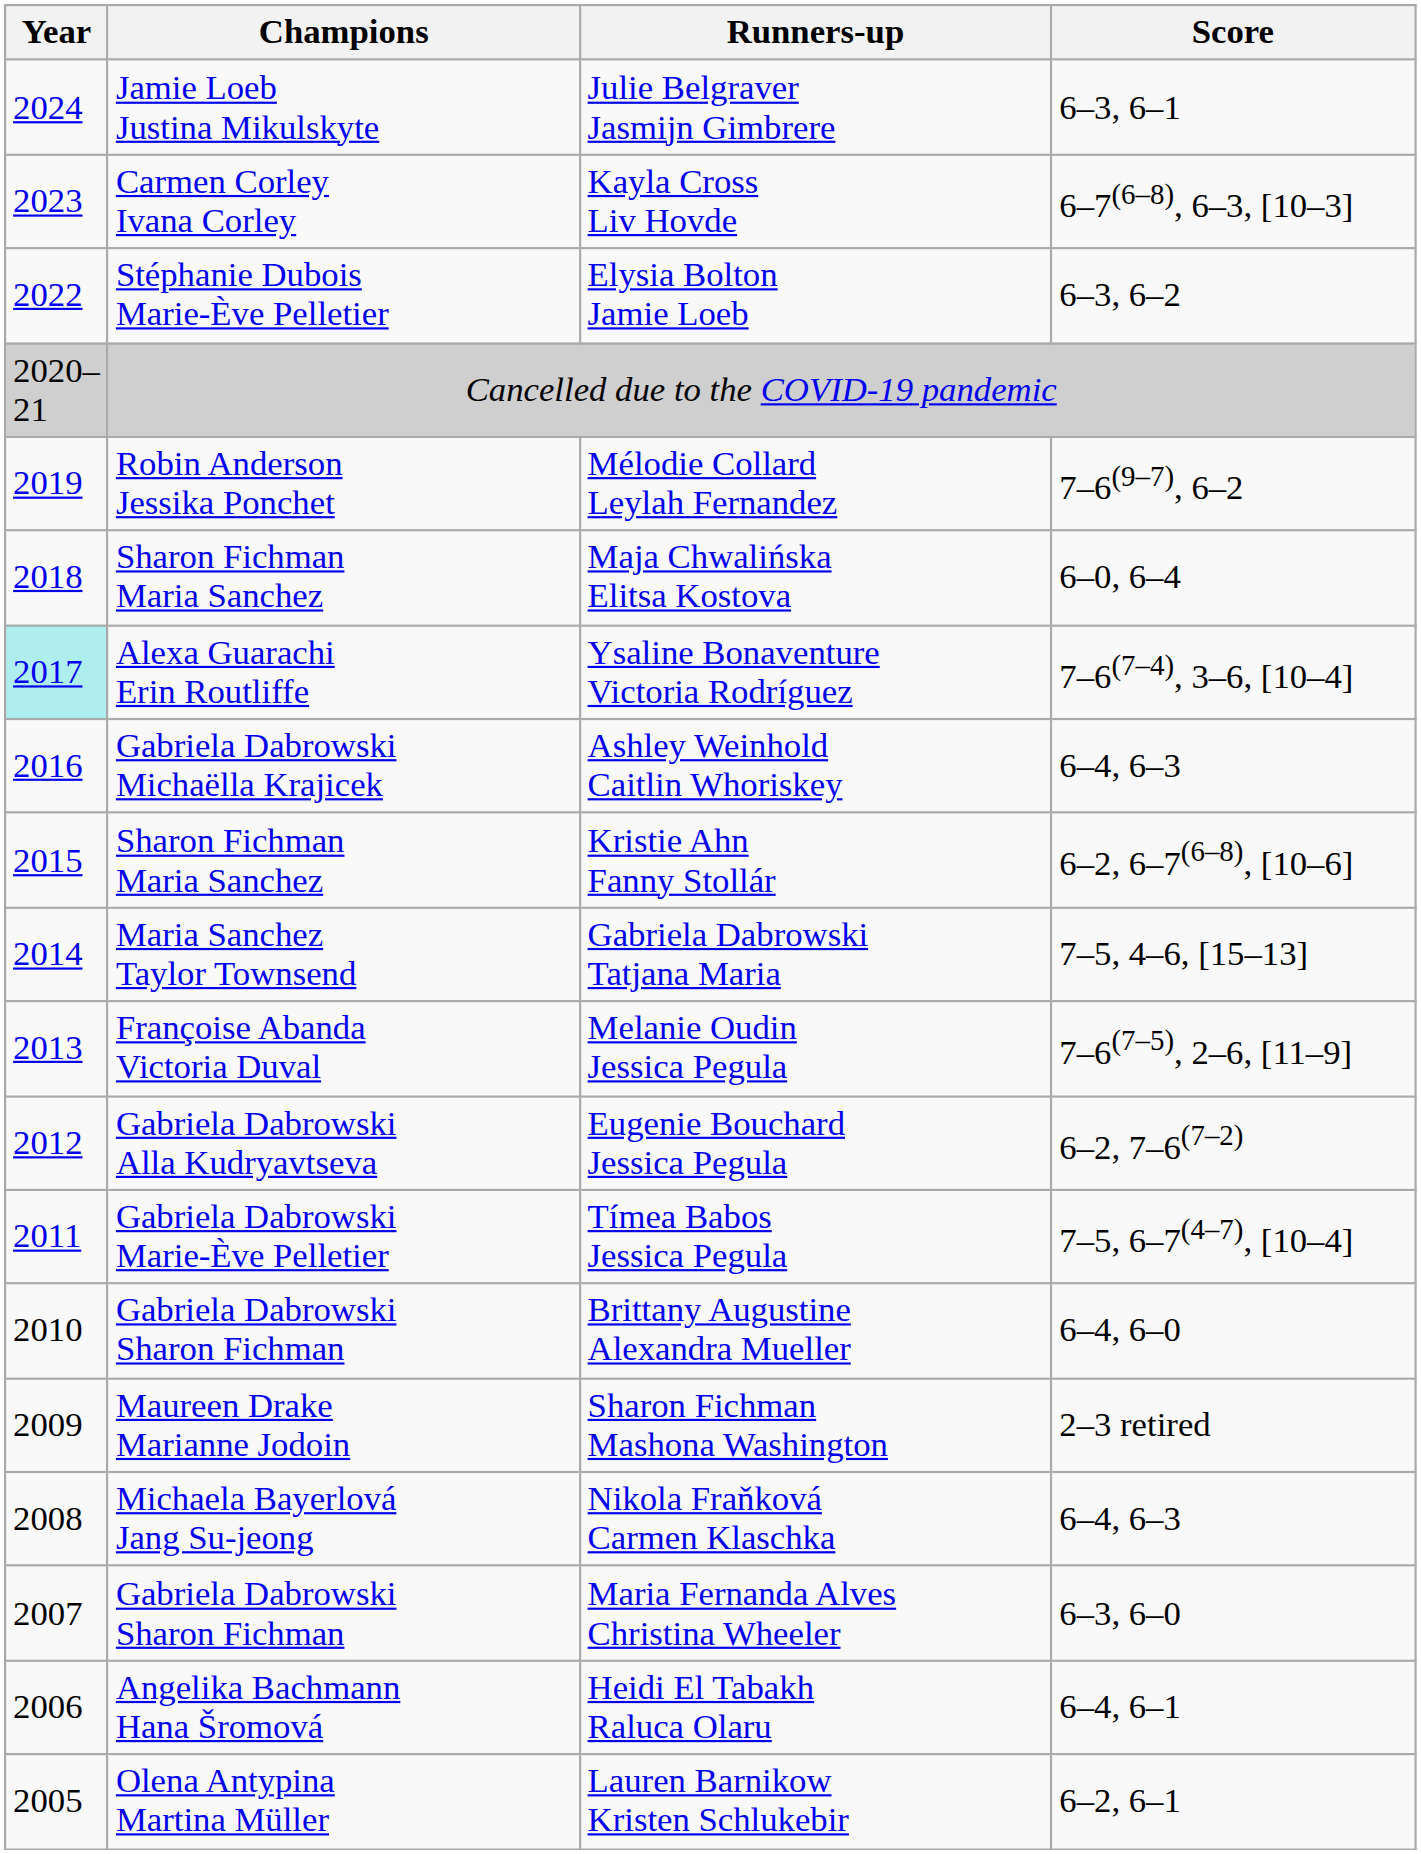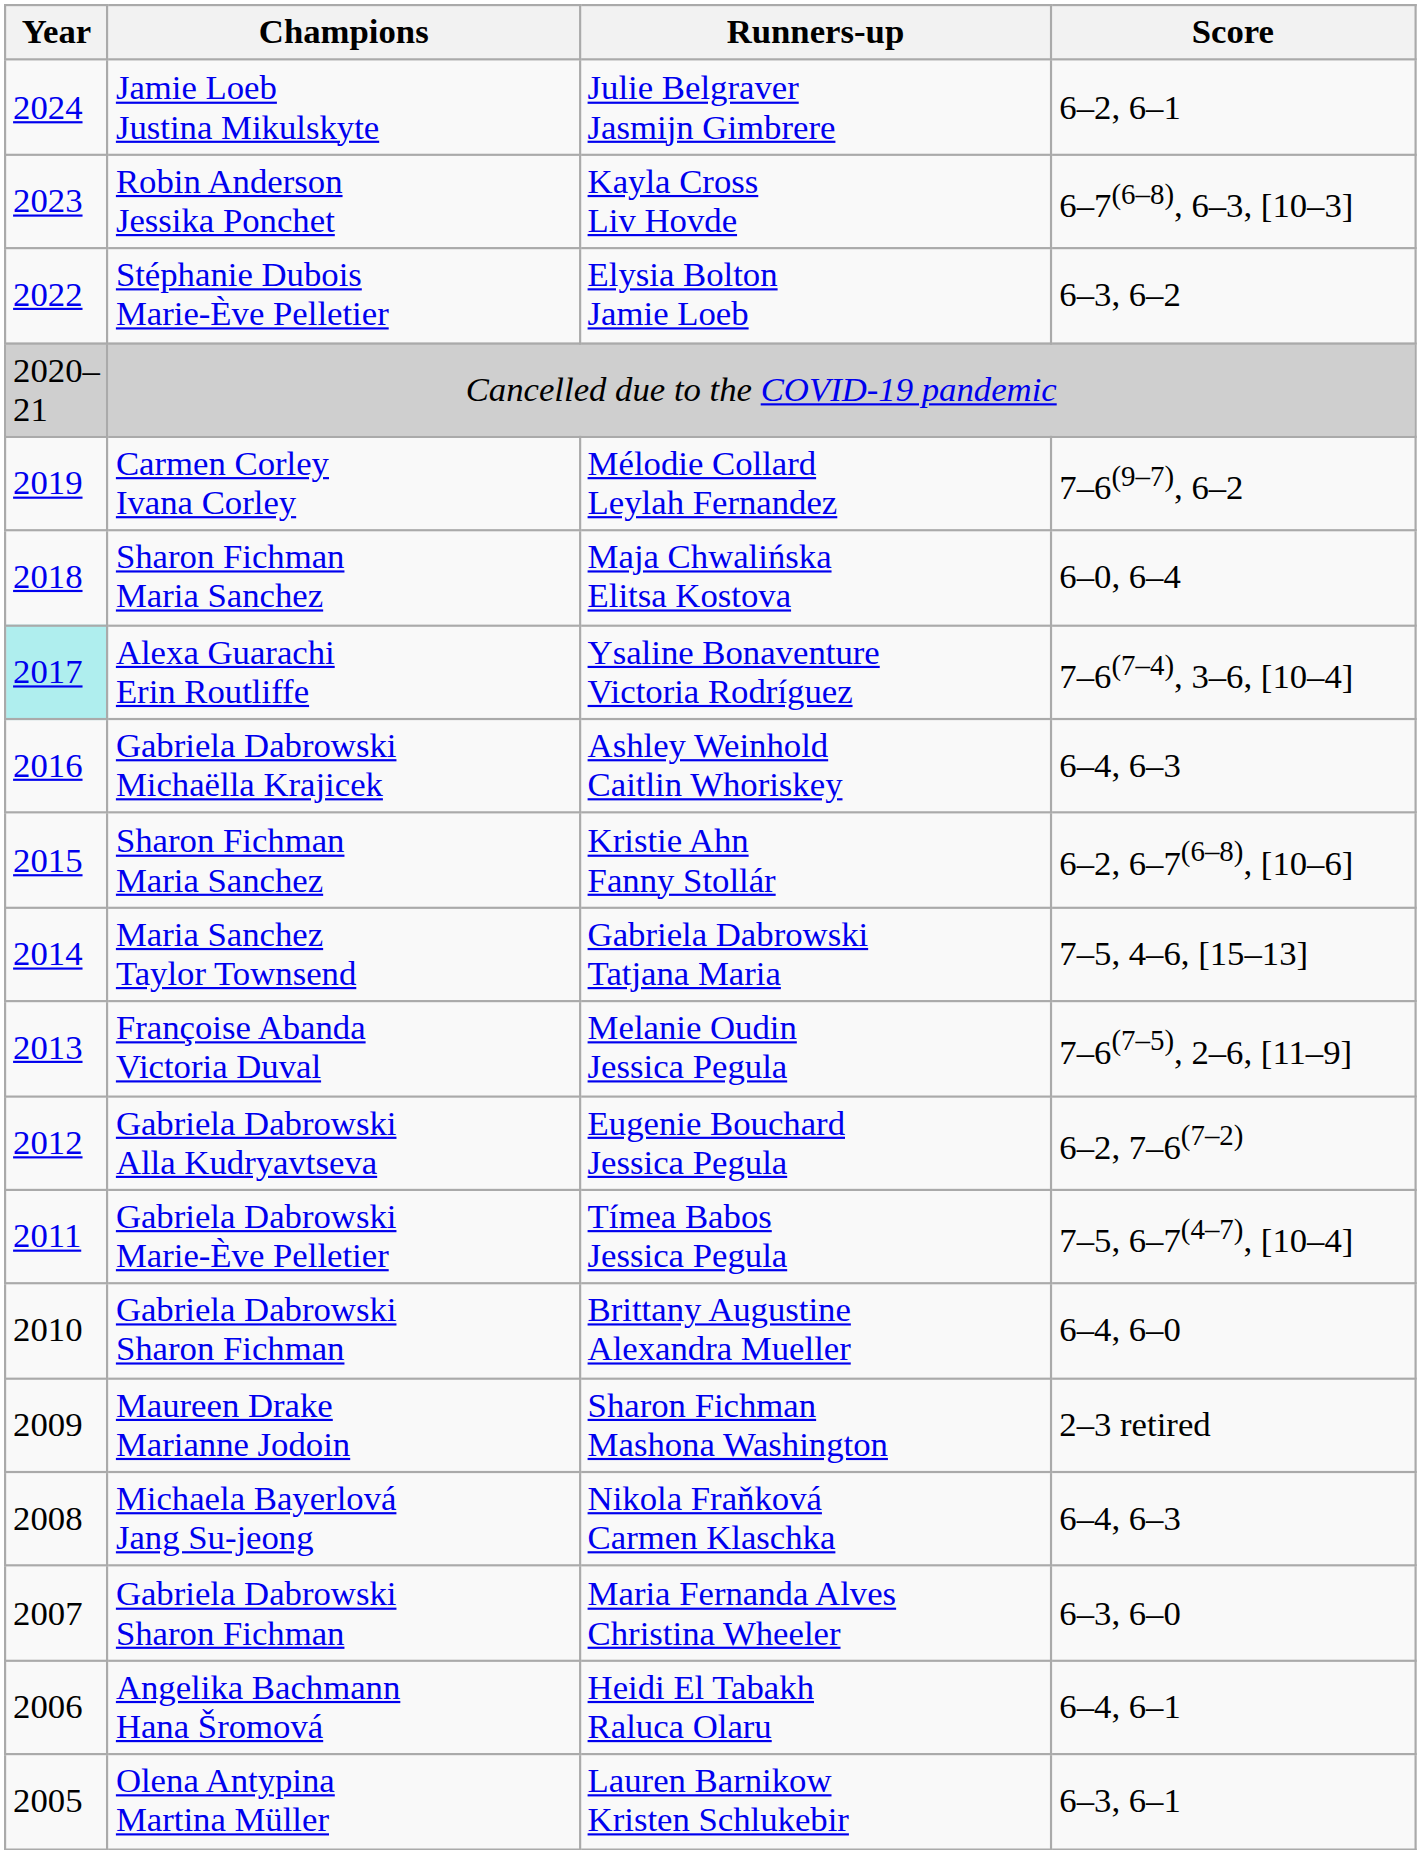Julie Belgraver Jasmijn Gimbrere | Score: 6–3, 6–1 -> 6–2, 6–1
Kayla Cross Liv Hovde | Champions: Carmen Corley Ivana Corley -> Robin Anderson Jessika Ponchet
Mélodie Collard Leylah Fernandez | Champions: Robin Anderson Jessika Ponchet -> Carmen Corley Ivana Corley
Lauren Barnikow Kristen Schlukebir | Score: 6–2, 6–1 -> 6–3, 6–1
